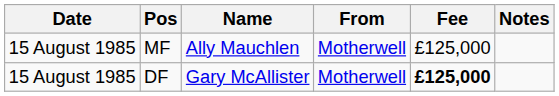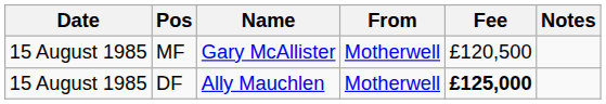MF | Name: Ally Mauchlen -> Gary McAllister
MF | Fee: £125,000 -> £120,500
DF | Name: Gary McAllister -> Ally Mauchlen
